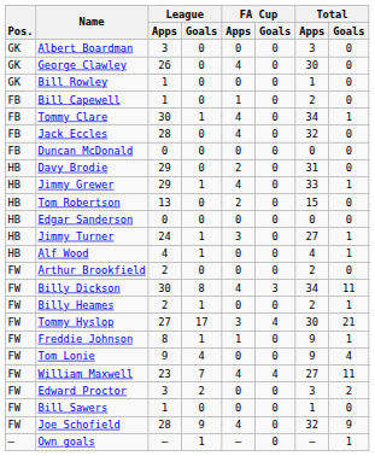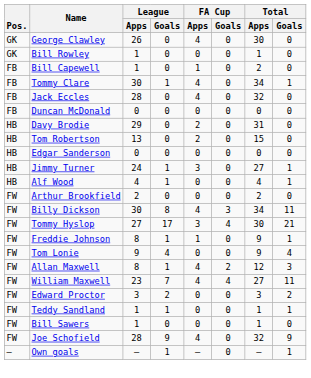- row: GK | Albert Boardman | 3 | 0 | 0 | 0 | 3 | 0
- row: HB | Jimmy Grewer | 29 | 1 | 4 | 0 | 33 | 1
- row: FW | Billy Heames | 2 | 1 | 0 | 0 | 2 | 1
+ row: FW | Allan Maxwell | 8 | 1 | 4 | 2 | 12 | 3
+ row: FW | Teddy Sandland | 1 | 1 | 0 | 0 | 1 | 1
